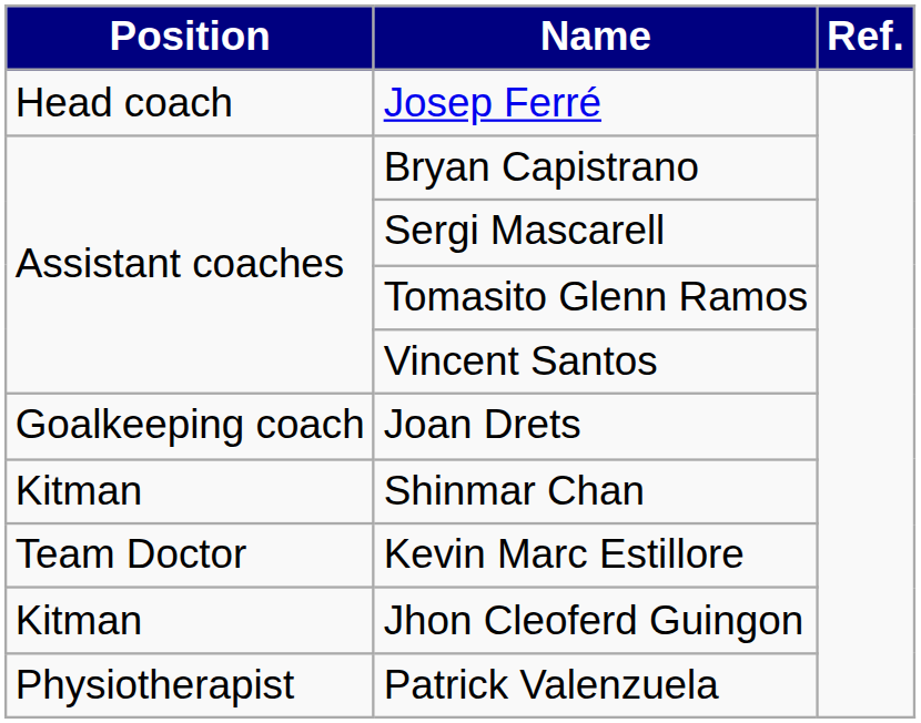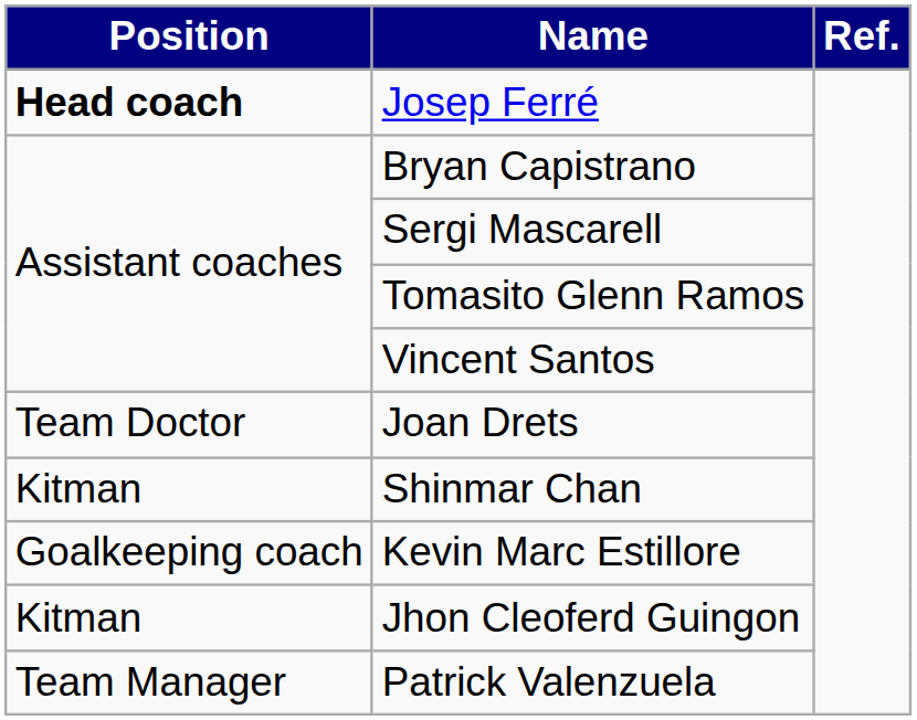Josep Ferré | Position: normal -> bold
Joan Drets | Position: Goalkeeping coach -> Team Doctor
Kevin Marc Estillore | Position: Team Doctor -> Goalkeeping coach
Patrick Valenzuela | Position: Physiotherapist -> Team Manager
